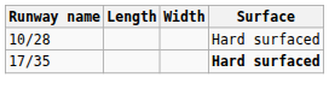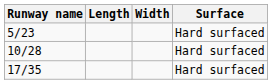+ row: 5/23 | Hard surfaced
17/35 | Surface: bold -> normal
